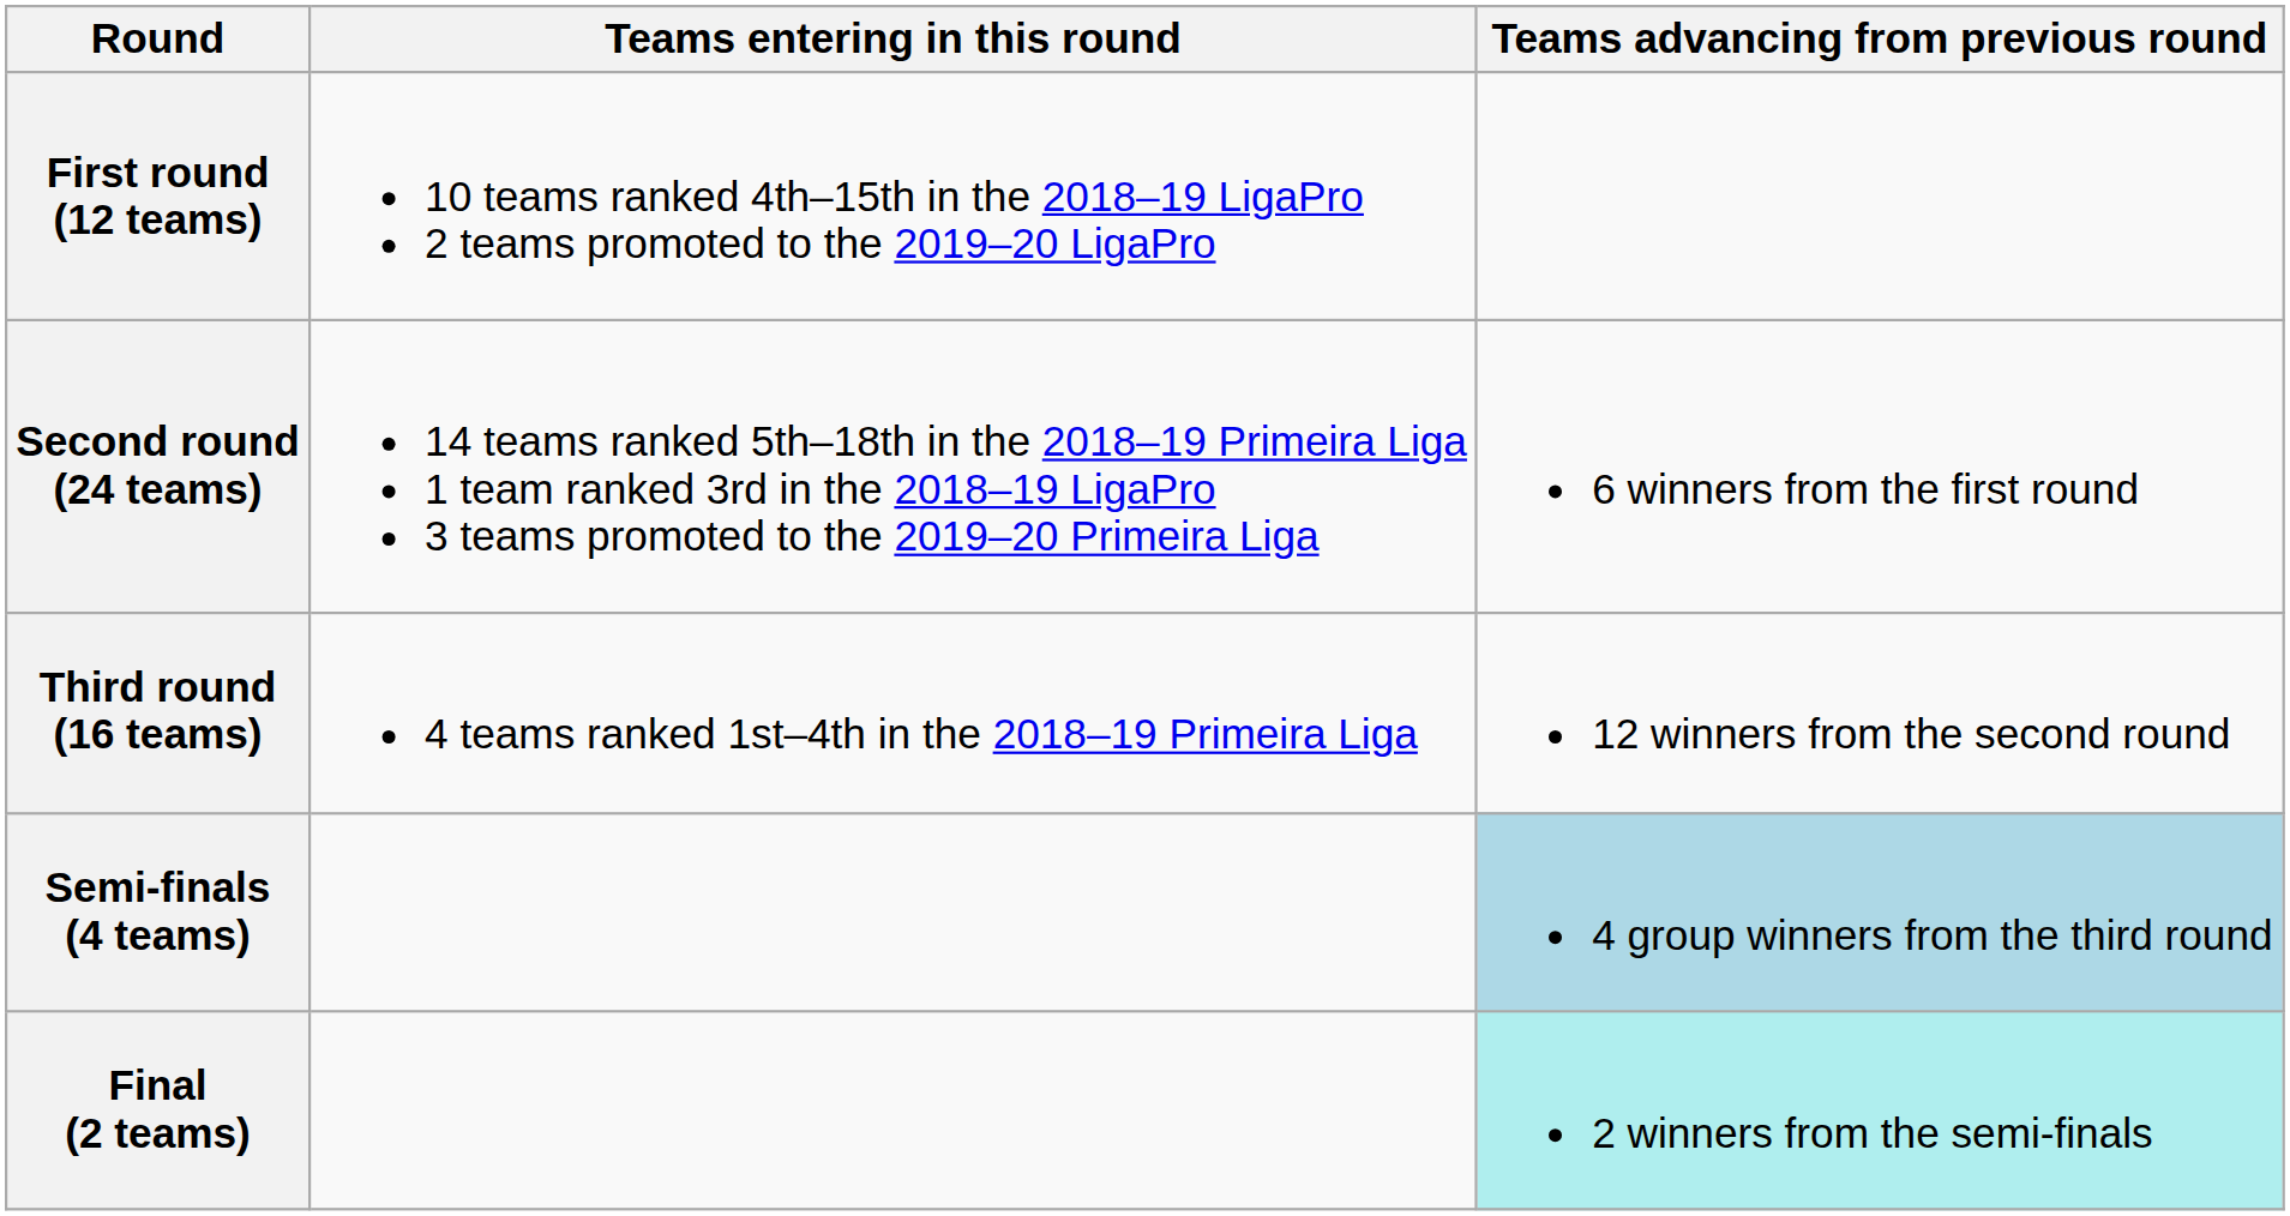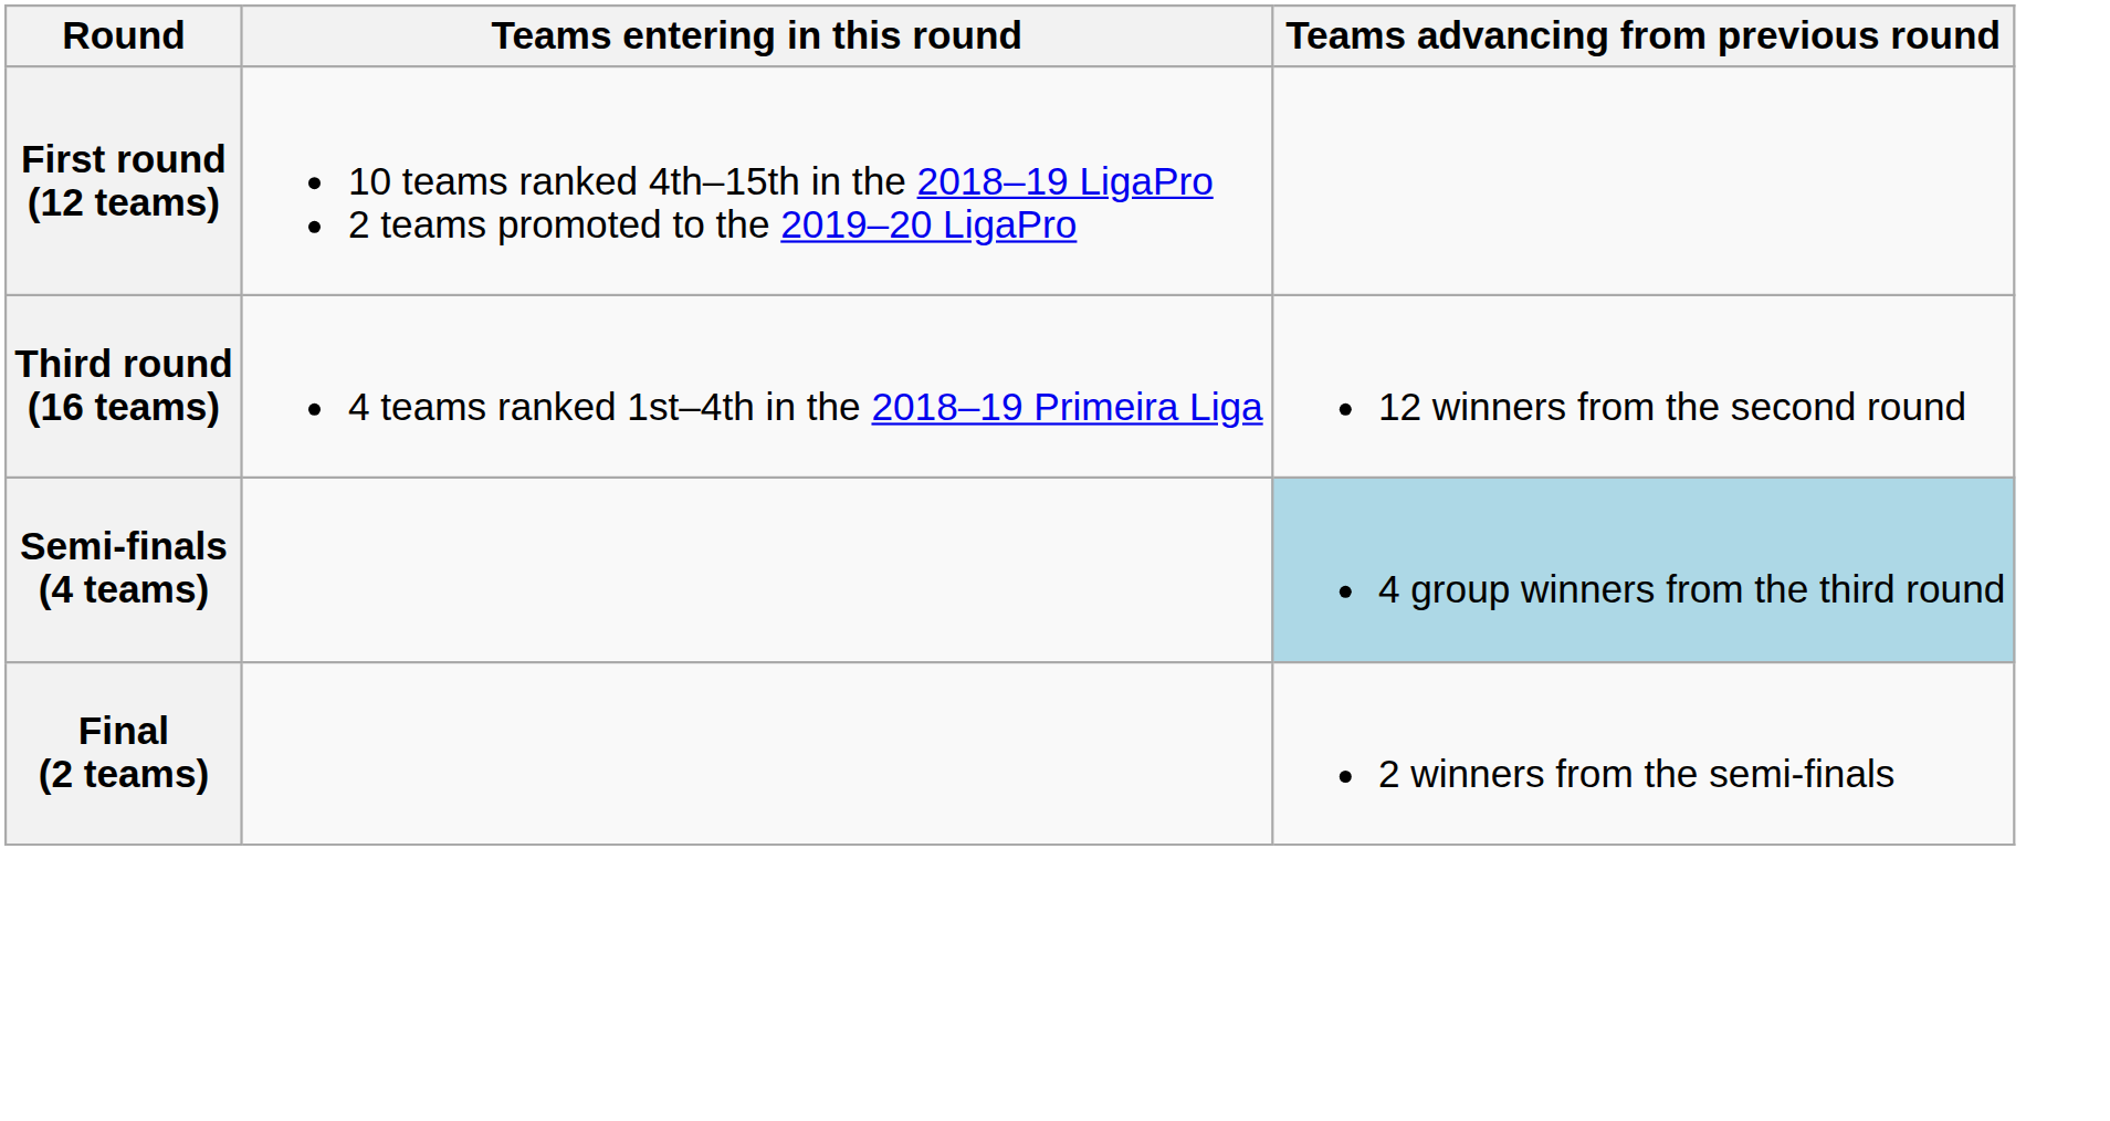- row: Second round (24 teams) | 14 teams ranked 5th–18th in the 2018–19 Primeira Liga 1 team ranked 3rd in the 2018–19 LigaPro 3 teams promoted to the 2019–20 Primeira Liga | 6 winners from the first round
Final (2 teams) | Teams advancing from previous round: paleturquoise background -> no background
